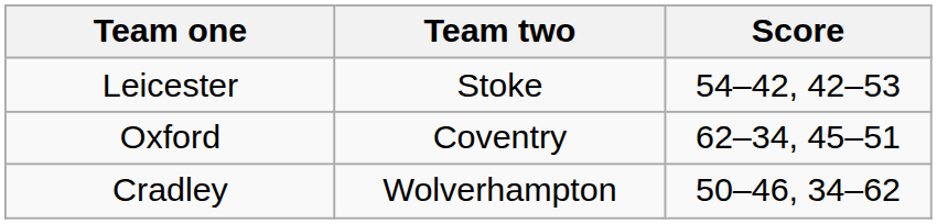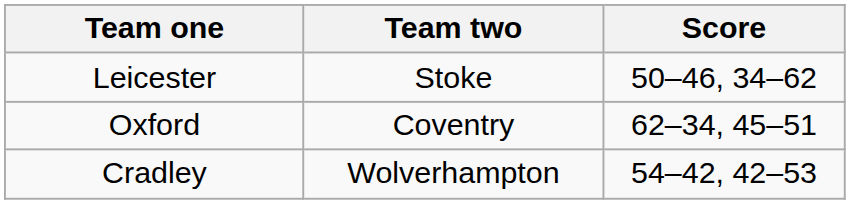Leicester | Score: 54–42, 42–53 -> 50–46, 34–62
Cradley | Score: 50–46, 34–62 -> 54–42, 42–53
